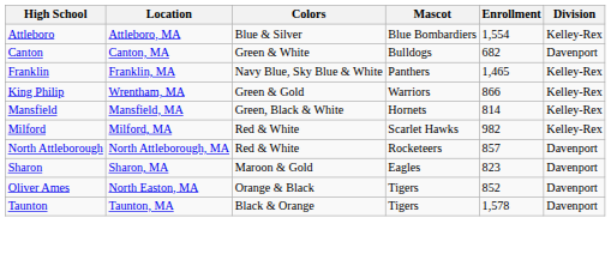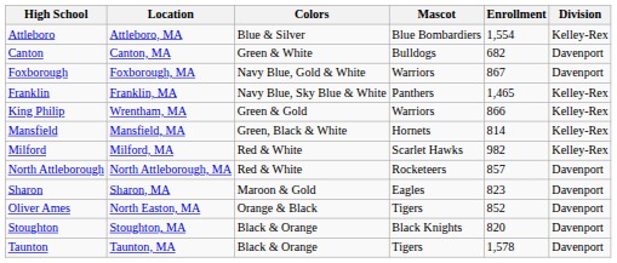+ row: Foxborough | Foxborough, MA | Navy Blue, Gold & White | Warriors | 867 | Davenport
+ row: Stoughton | Stoughton, MA | Black & Orange | Black Knights | 820 | Davenport
